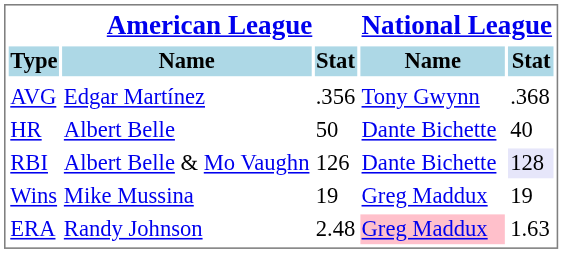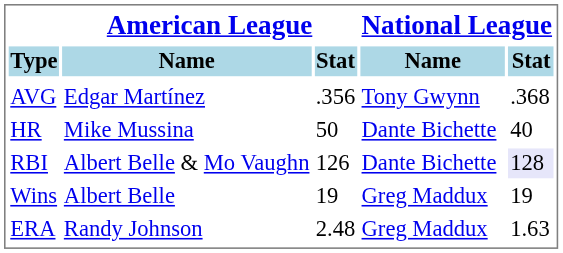HR | American League / Name: Albert Belle -> Mike Mussina
Wins | American League / Name: Mike Mussina -> Albert Belle
ERA | National League / Name: pink background -> no background
